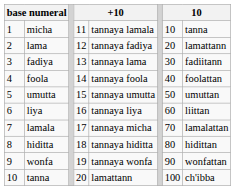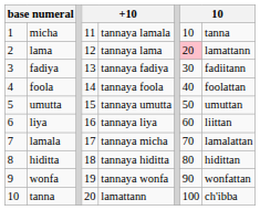lama | column 5: tannaya fadiya -> tannaya lama
lama | column 7: no background -> pink background
fadiya | column 5: tannaya lama -> tannaya fadiya
